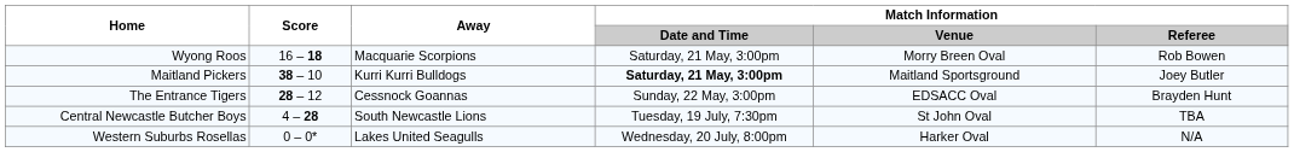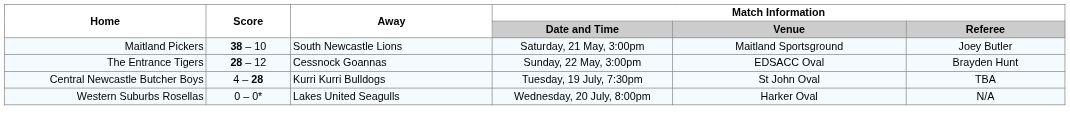- row: Wyong Roos | 16 – 18 | Macquarie Scorpions | Saturday, 21 May, 3:00pm | Morry Breen Oval | Rob Bowen
Maitland Pickers | Away: Kurri Kurri Bulldogs -> South Newcastle Lions
Maitland Pickers | Match Information / Date and Time: bold -> normal
Central Newcastle Butcher Boys | Away: South Newcastle Lions -> Kurri Kurri Bulldogs
